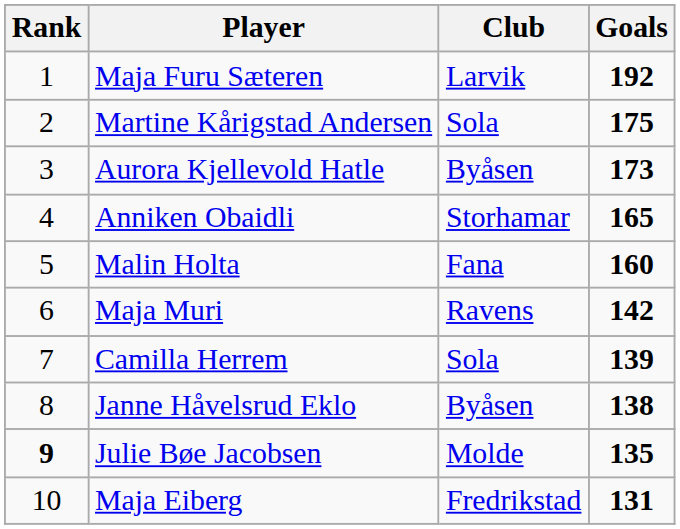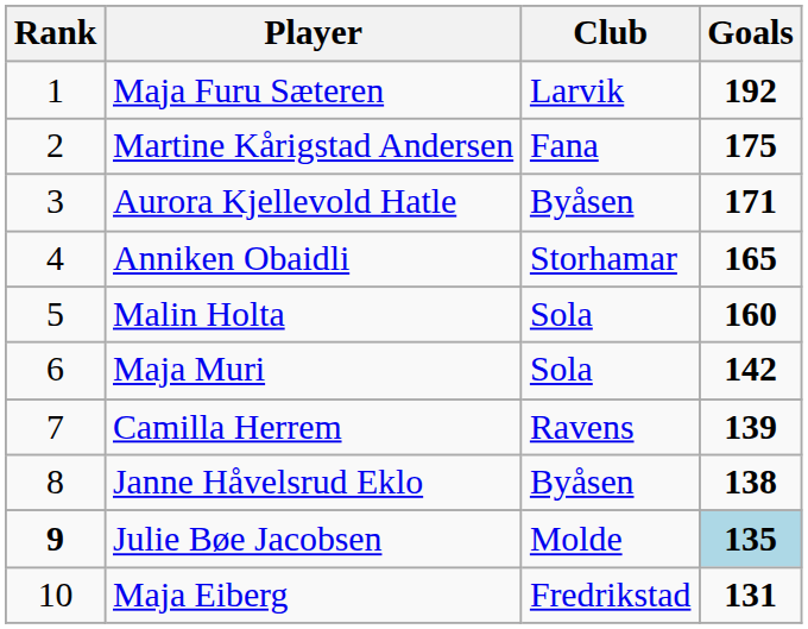Martine Kårigstad Andersen | Club: Sola -> Fana
Aurora Kjellevold Hatle | Goals: 173 -> 171
Malin Holta | Club: Fana -> Sola
Maja Muri | Club: Ravens -> Sola
Camilla Herrem | Club: Sola -> Ravens
Julie Bøe Jacobsen | Goals: no background -> lightblue background
